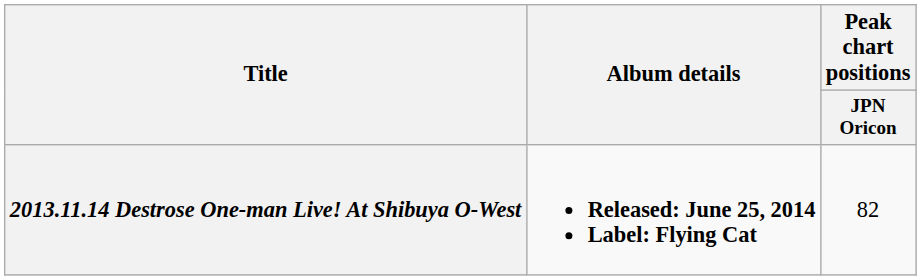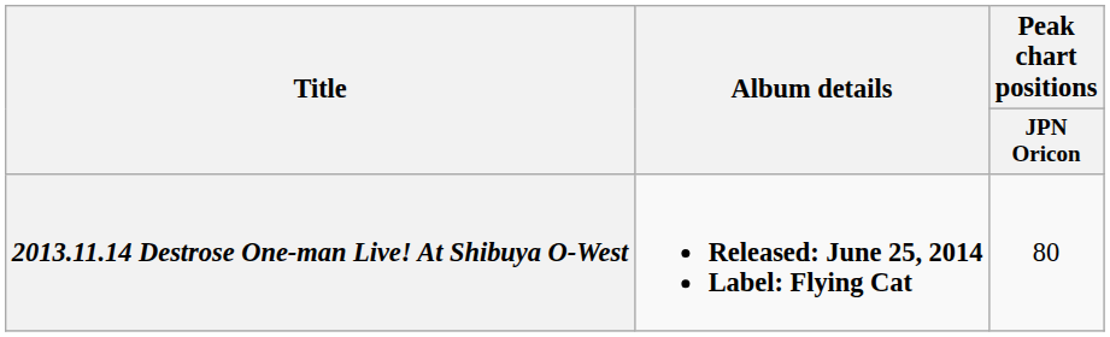2013.11.14 Destrose One-man Live! At Shibuya O-West | Peak chart positions / JPN Oricon: 82 -> 80
